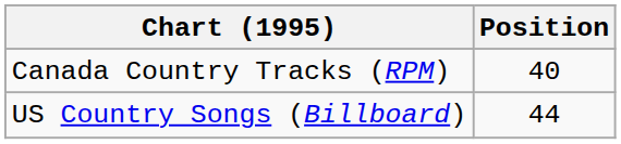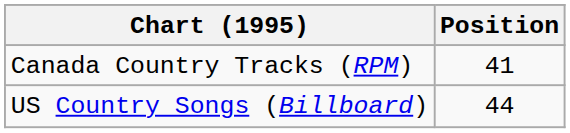Canada Country Tracks (RPM) | Position: 40 -> 41
